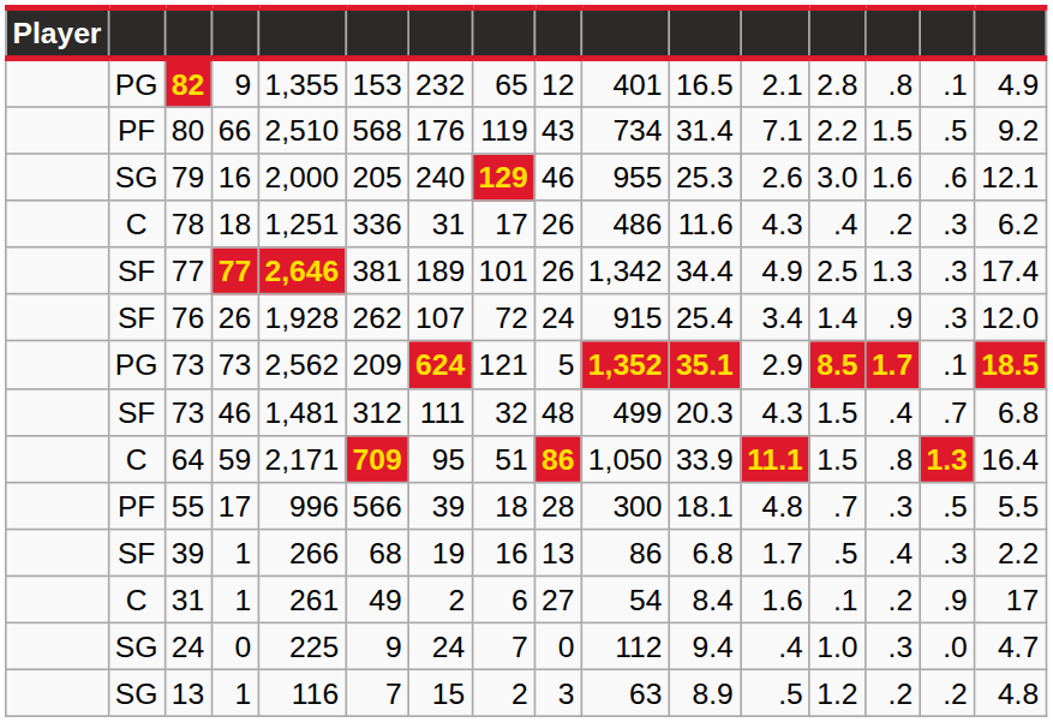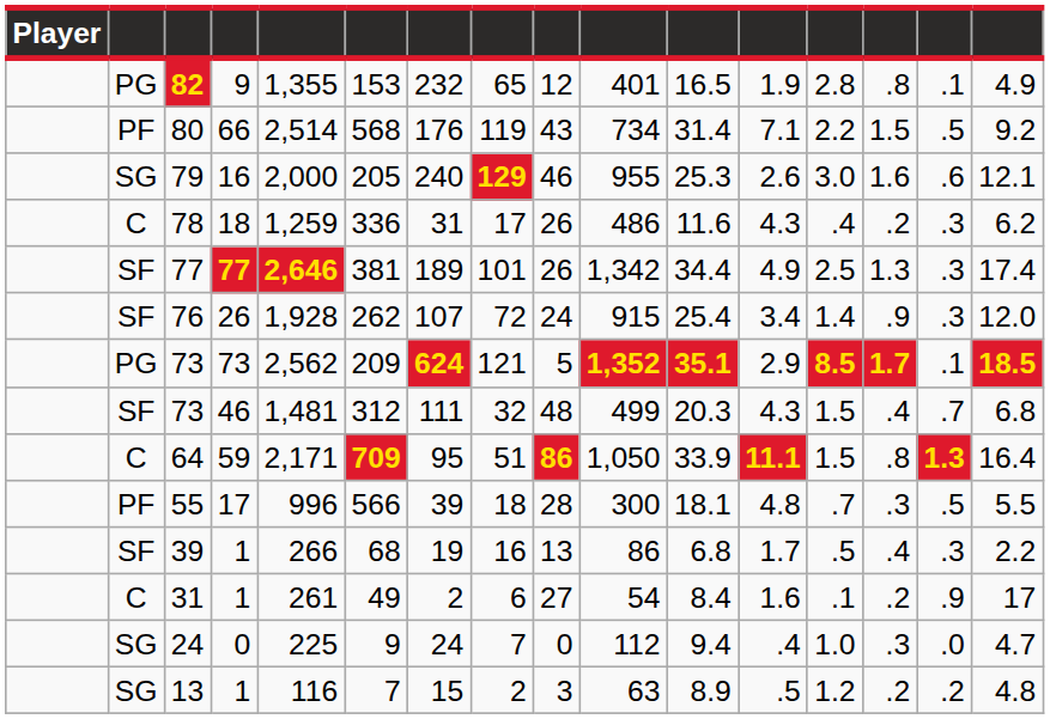82 | column 12: 2.1 -> 1.9
80 | column 5: 2,510 -> 2,514
78 | column 5: 1,251 -> 1,259
